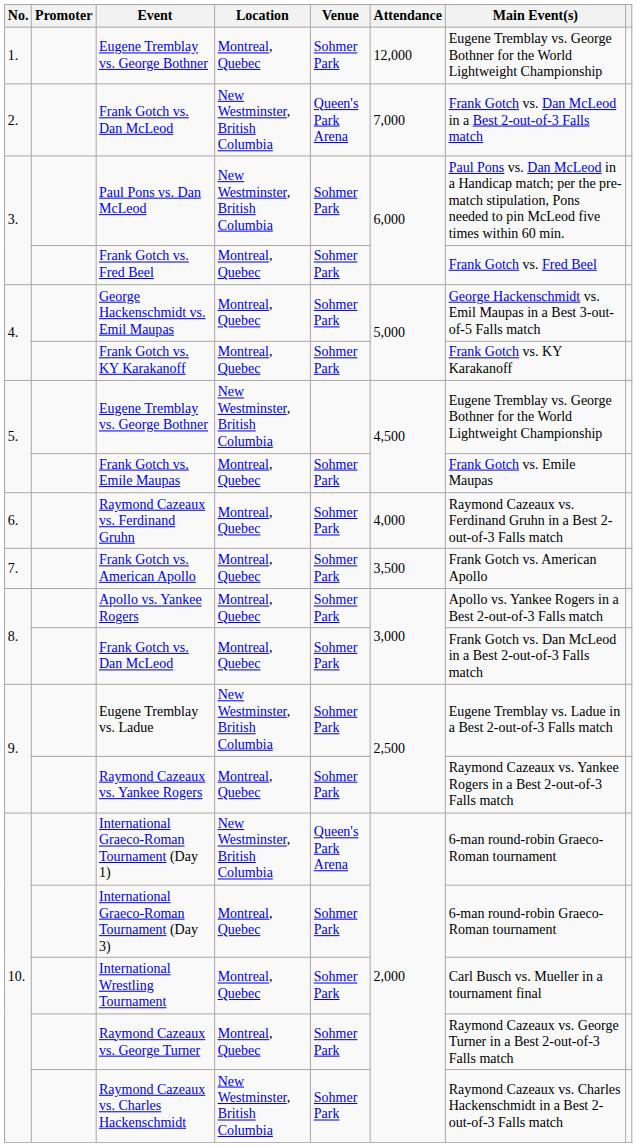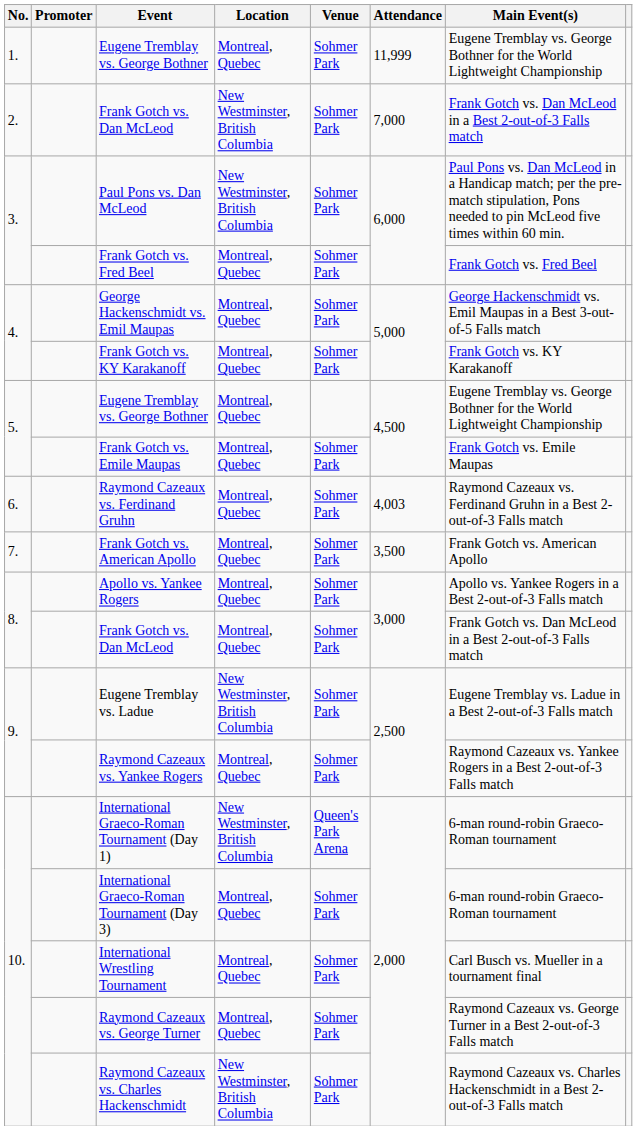1. / Eugene Tremblay vs. George Bothner | Attendance: 12,000 -> 11,999
2. / Frank Gotch vs. Dan McLeod | Venue: Queen's Park Arena -> Sohmer Park
5. / Eugene Tremblay vs. George Bothner | Location: New Westminster, British Columbia -> Montreal, Quebec
Raymond Cazeaux vs. Ferdinand Gruhn | Attendance: 4,000 -> 4,003
